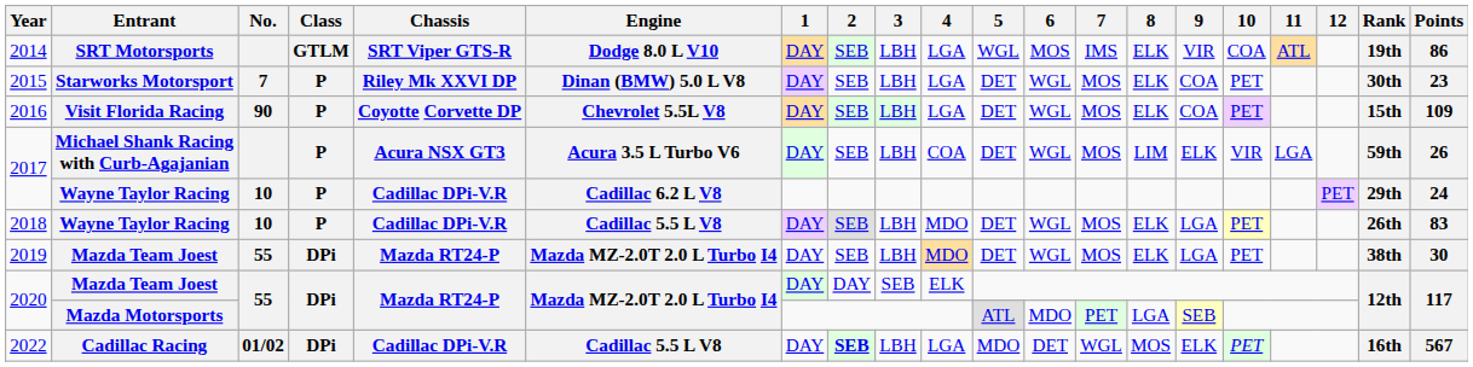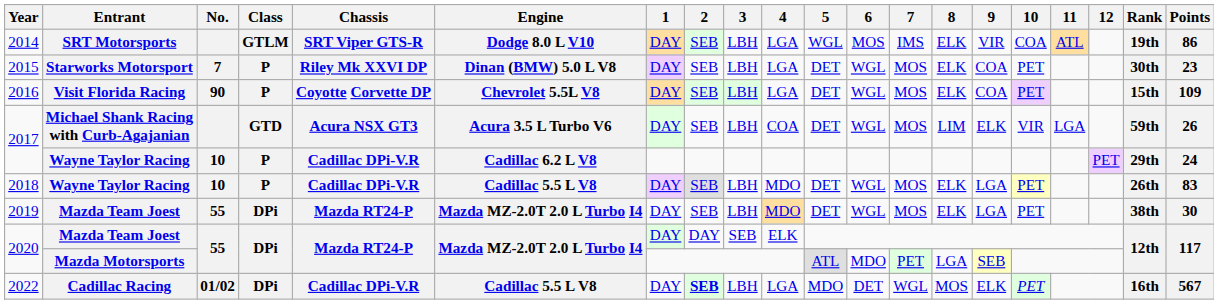2017 / Michael Shank Racing with Curb-Agajanian | Class: P -> GTD
